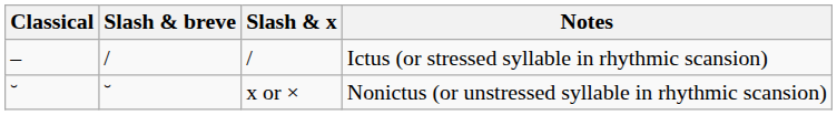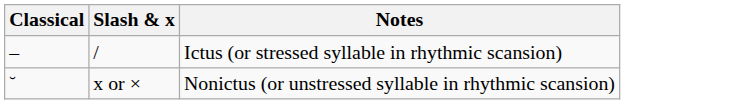- column: Slash & breve | / | ˘
